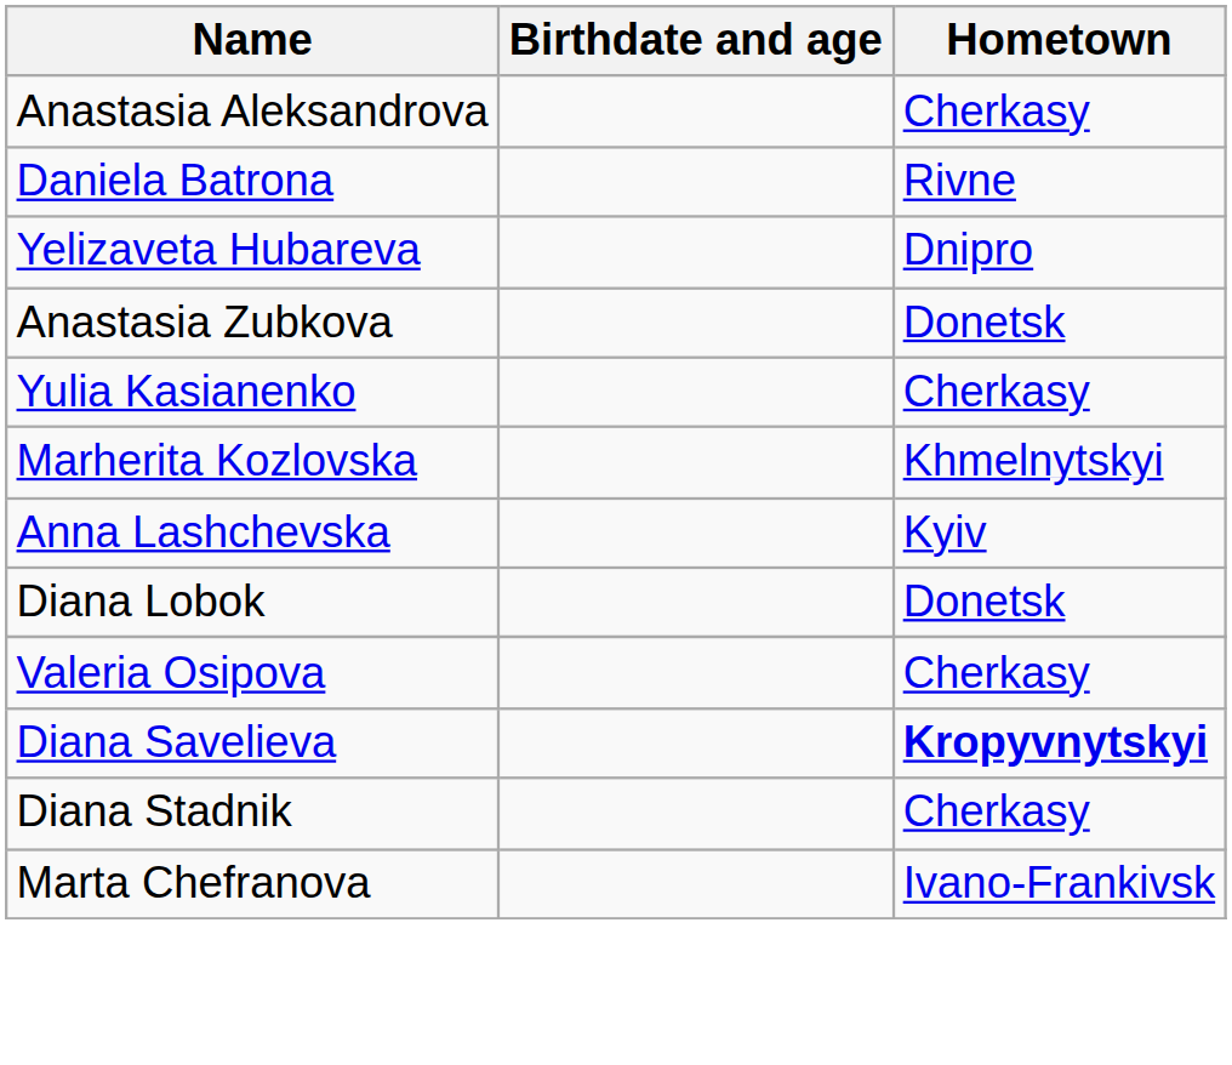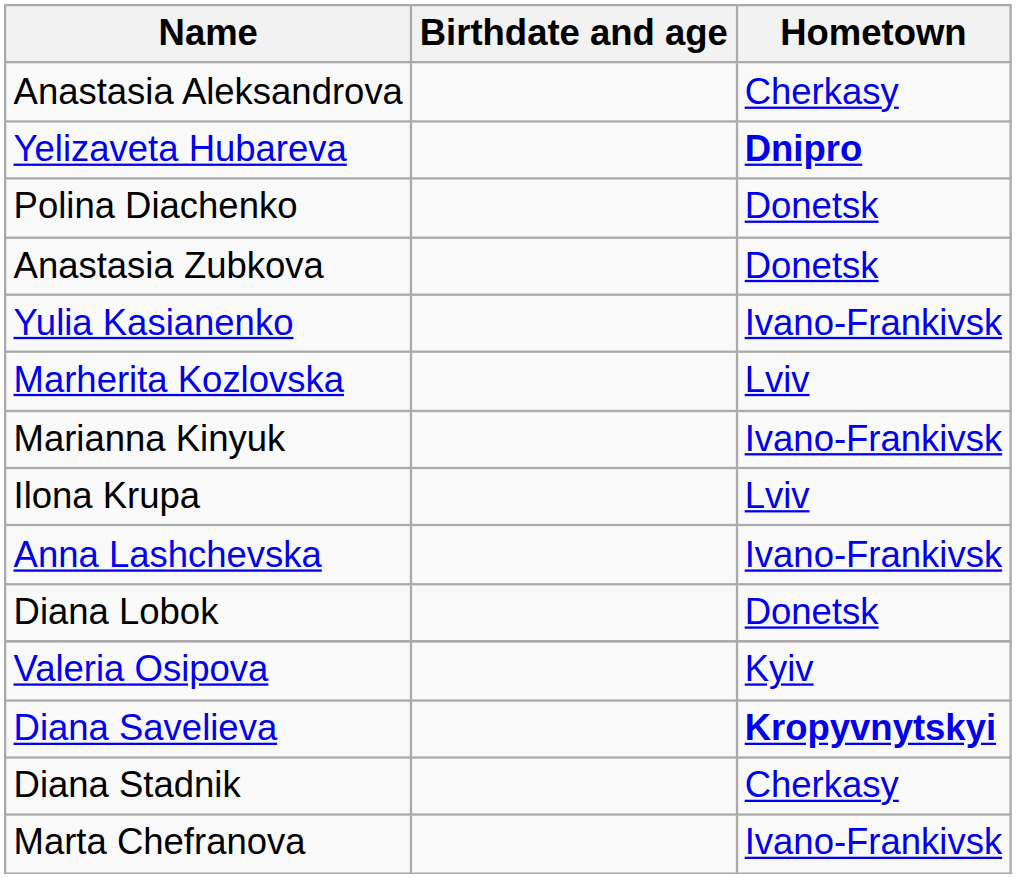- row: Daniela Batrona | Rivne
Yelizaveta Hubareva | Hometown: normal -> bold
+ row: Polina Diachenko | Donetsk
Yulia Kasianenko | Hometown: Cherkasy -> Ivano-Frankivsk
Marherita Kozlovska | Hometown: Khmelnytskyi -> Lviv
+ row: Marianna Kinyuk | Ivano-Frankivsk
+ row: Ilona Krupa | Lviv
Anna Lashchevska | Hometown: Kyiv -> Ivano-Frankivsk
Valeria Osipova | Hometown: Cherkasy -> Kyiv
